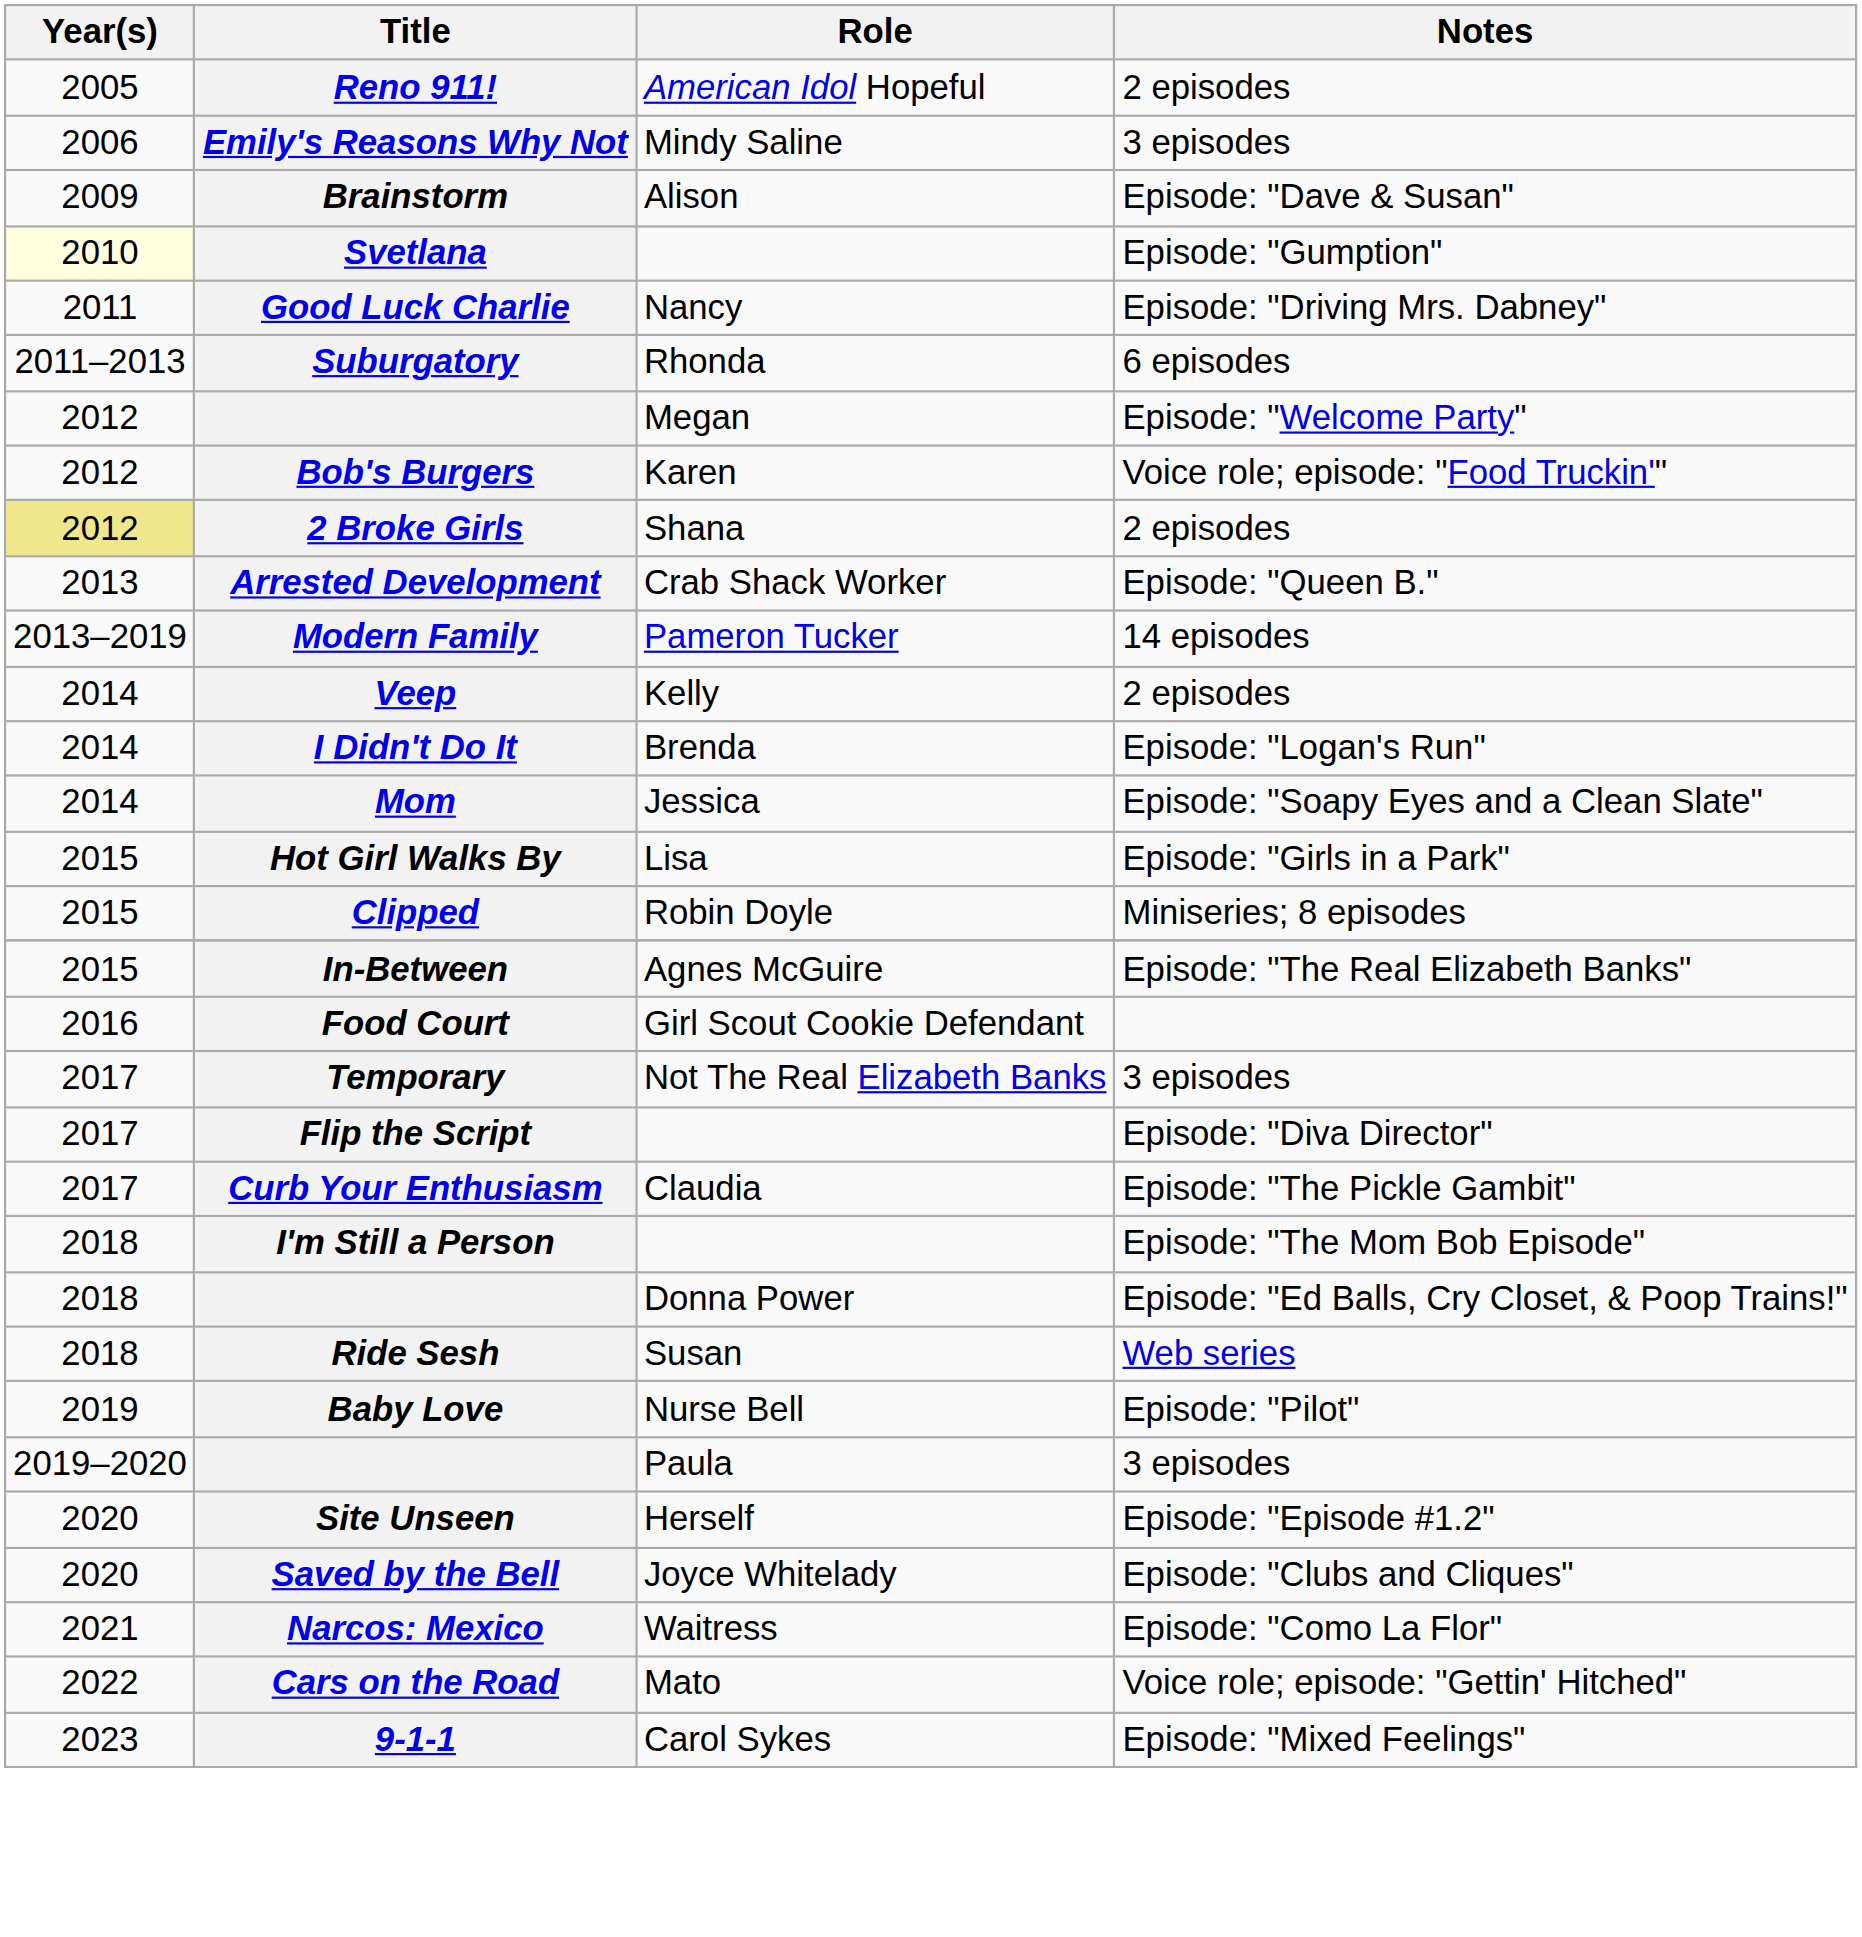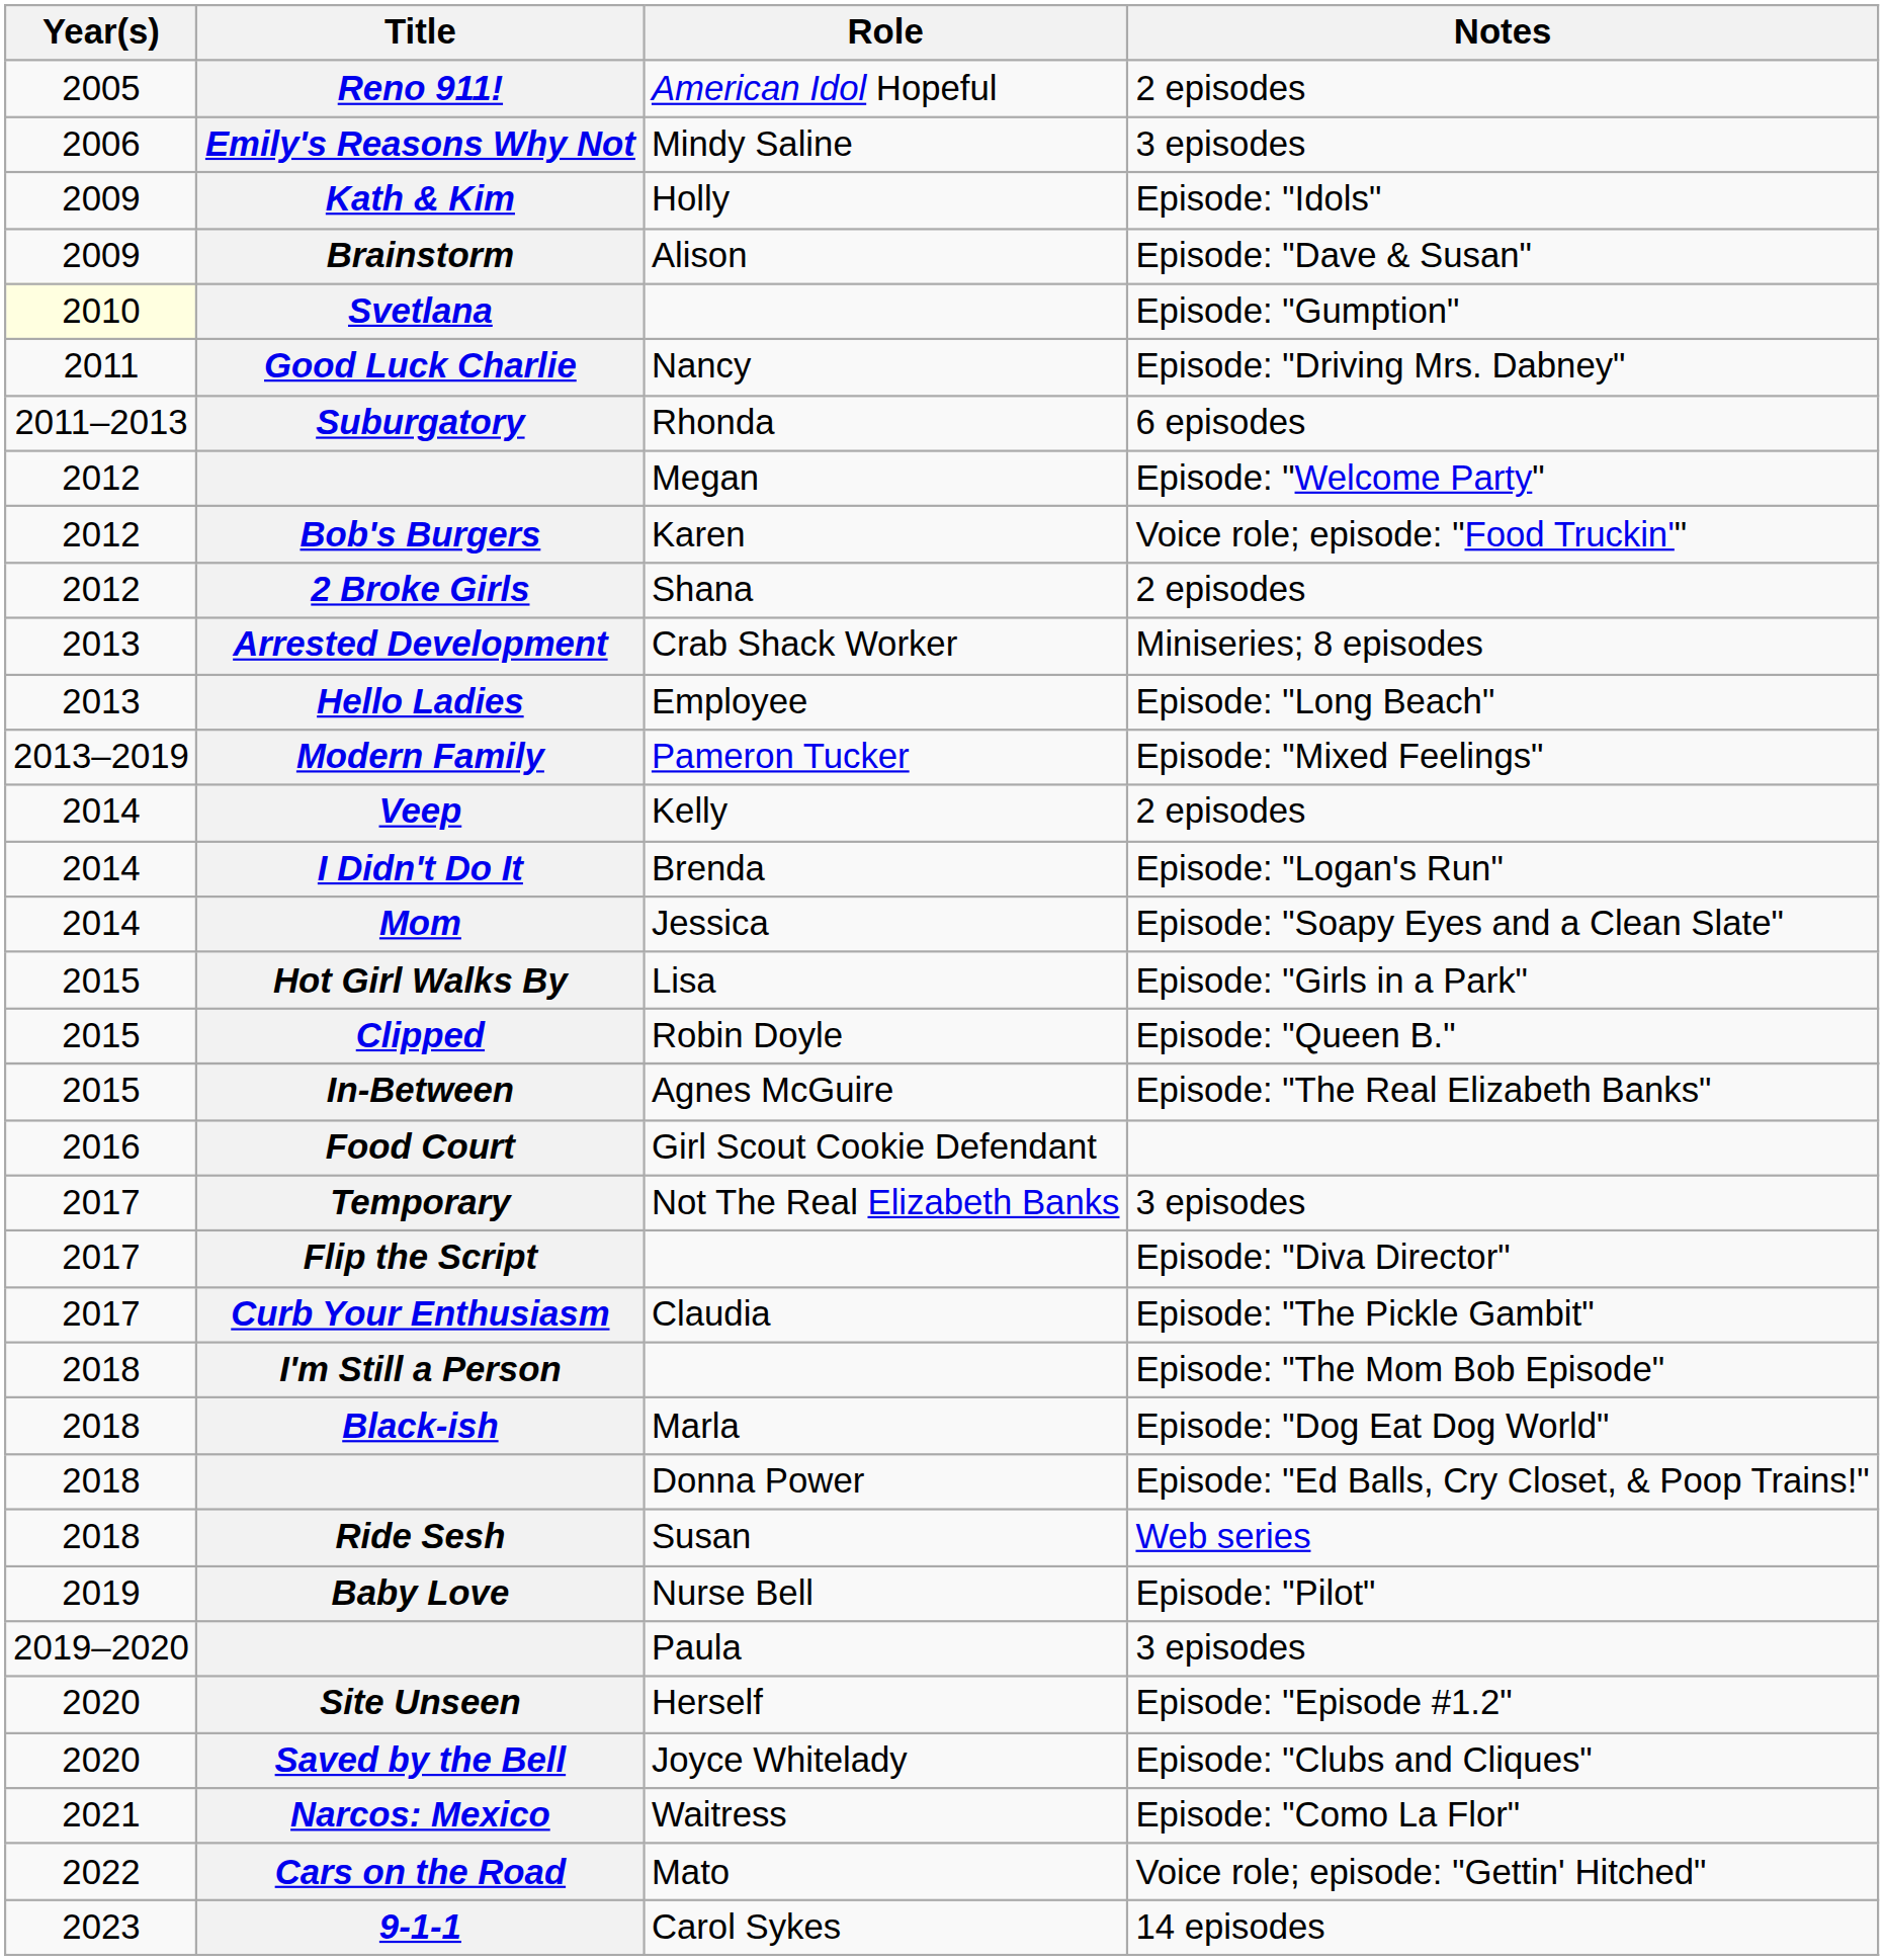+ row: 2009 | Kath & Kim | Holly | Episode: "Idols"
2 Broke Girls | Year(s): khaki background -> no background
Arrested Development | Notes: Episode: "Queen B." -> Miniseries; 8 episodes
+ row: 2013 | Hello Ladies | Employee | Episode: "Long Beach"
Modern Family | Notes: 14 episodes -> Episode: "Mixed Feelings"
Clipped | Notes: Miniseries; 8 episodes -> Episode: "Queen B."
+ row: 2018 | Black-ish | Marla | Episode: "Dog Eat Dog World"
9-1-1 | Notes: Episode: "Mixed Feelings" -> 14 episodes
